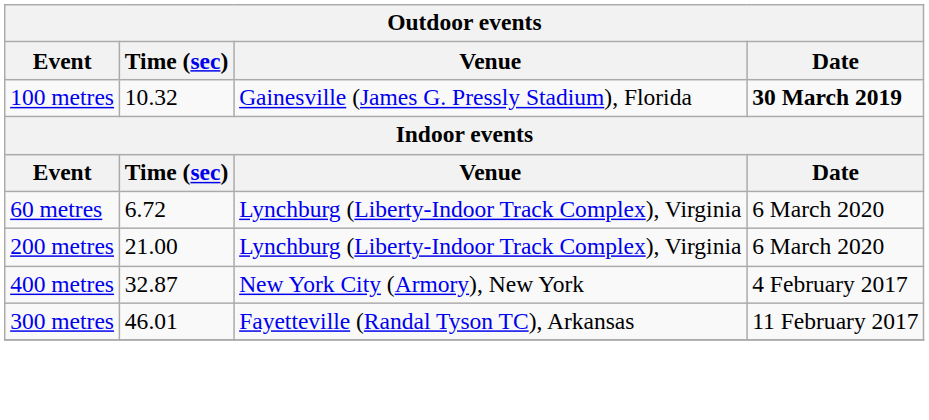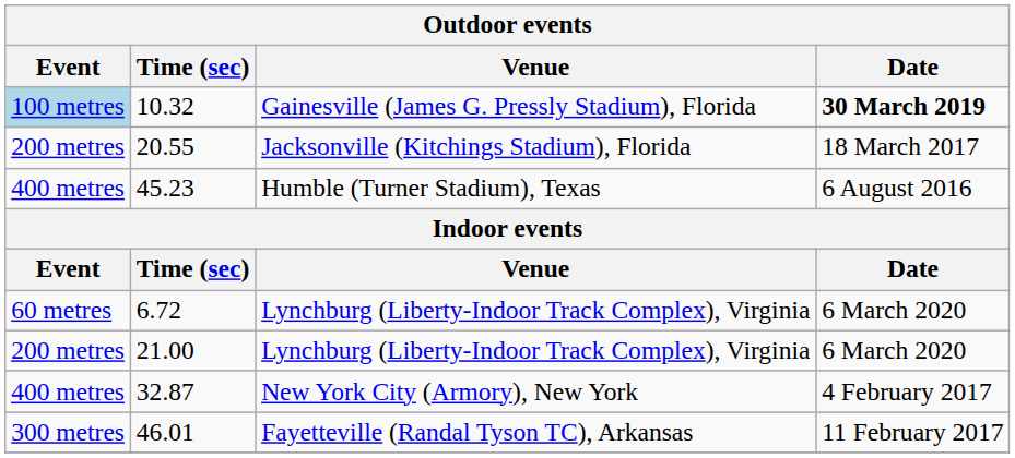10.32 | Event: no background -> lightblue background
+ row: 200 metres | 20.55 | Jacksonville (Kitchings Stadium), Florida | 18 March 2017
+ row: 400 metres | 45.23 | Humble (Turner Stadium), Texas | 6 August 2016
